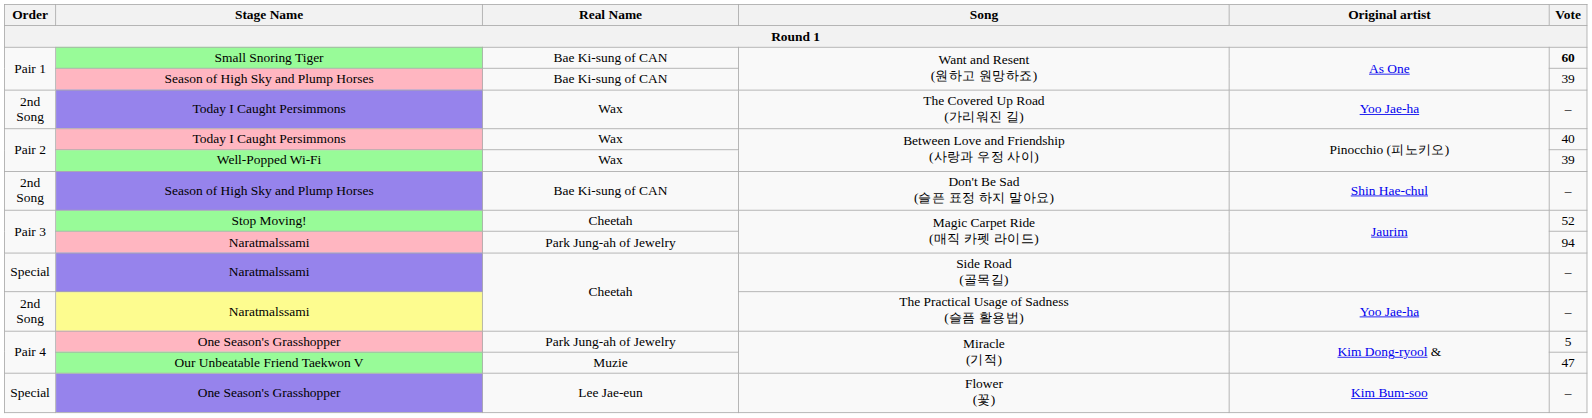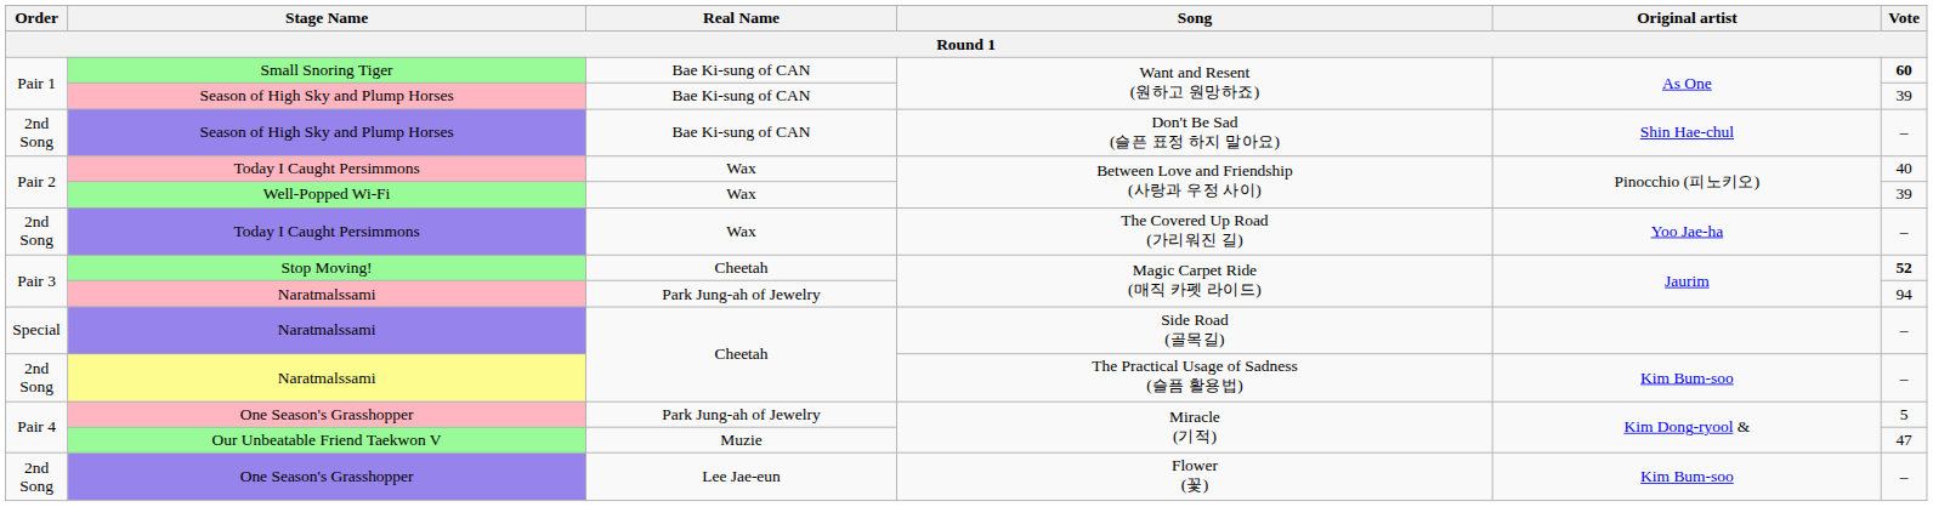rows swapped: Don't Be Sad (슬픈 표정 하지 말아요) <-> The Covered Up Road (가리워진 길)
Stop Moving! / Magic Carpet Ride (매직 카펫 라이드) | Vote: normal -> bold
The Practical Usage of Sadness (슬픔 활용법) | Original artist: Yoo Jae-ha -> Kim Bum-soo
Flower (꽃) | Order: Special -> 2nd Song
